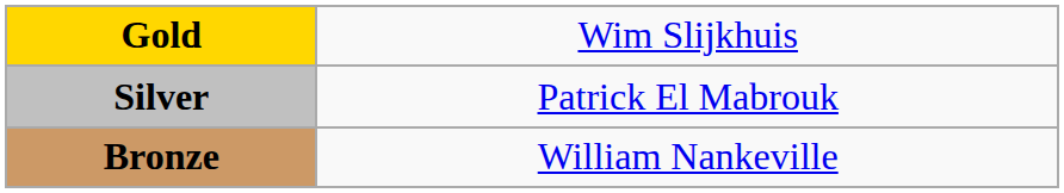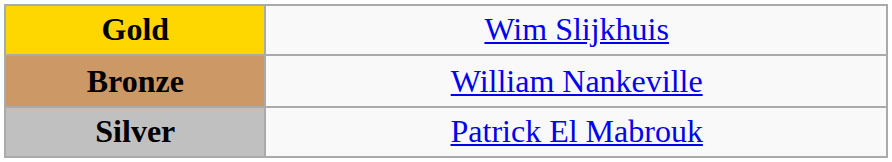rows swapped: Silver <-> Bronze
